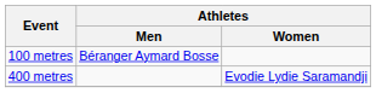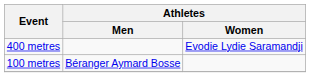rows swapped: 100 metres <-> 400 metres
